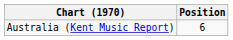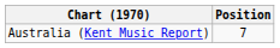Australia (Kent Music Report) | Position: 6 -> 7
